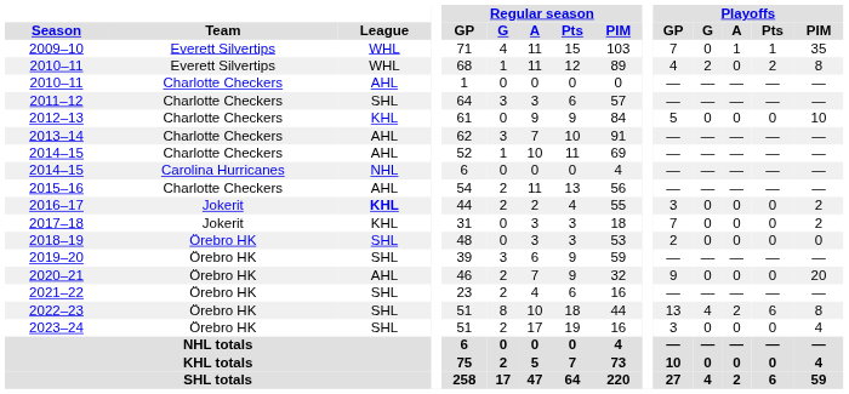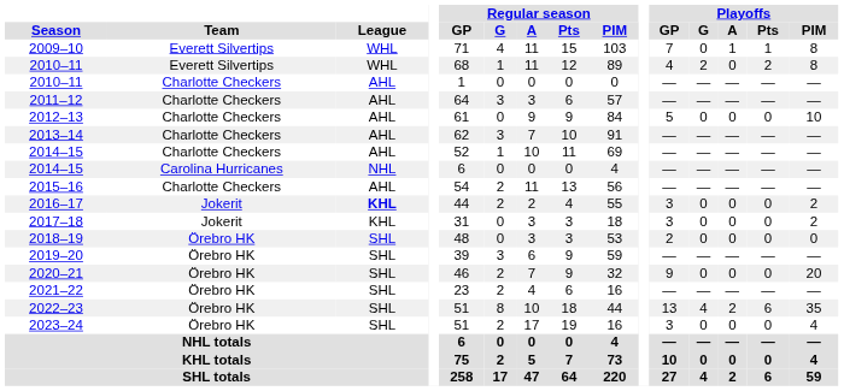2009–10 | Playoffs / PIM: 35 -> 8
2011–12 | League: SHL -> AHL
2012–13 | League: KHL -> AHL
2017–18 | Playoffs / GP: 7 -> 3
2020–21 | League: AHL -> SHL
2022–23 | Playoffs / PIM: 8 -> 35
